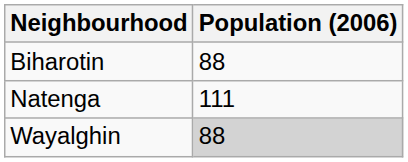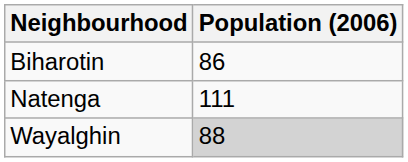Biharotin | Population (2006): 88 -> 86
